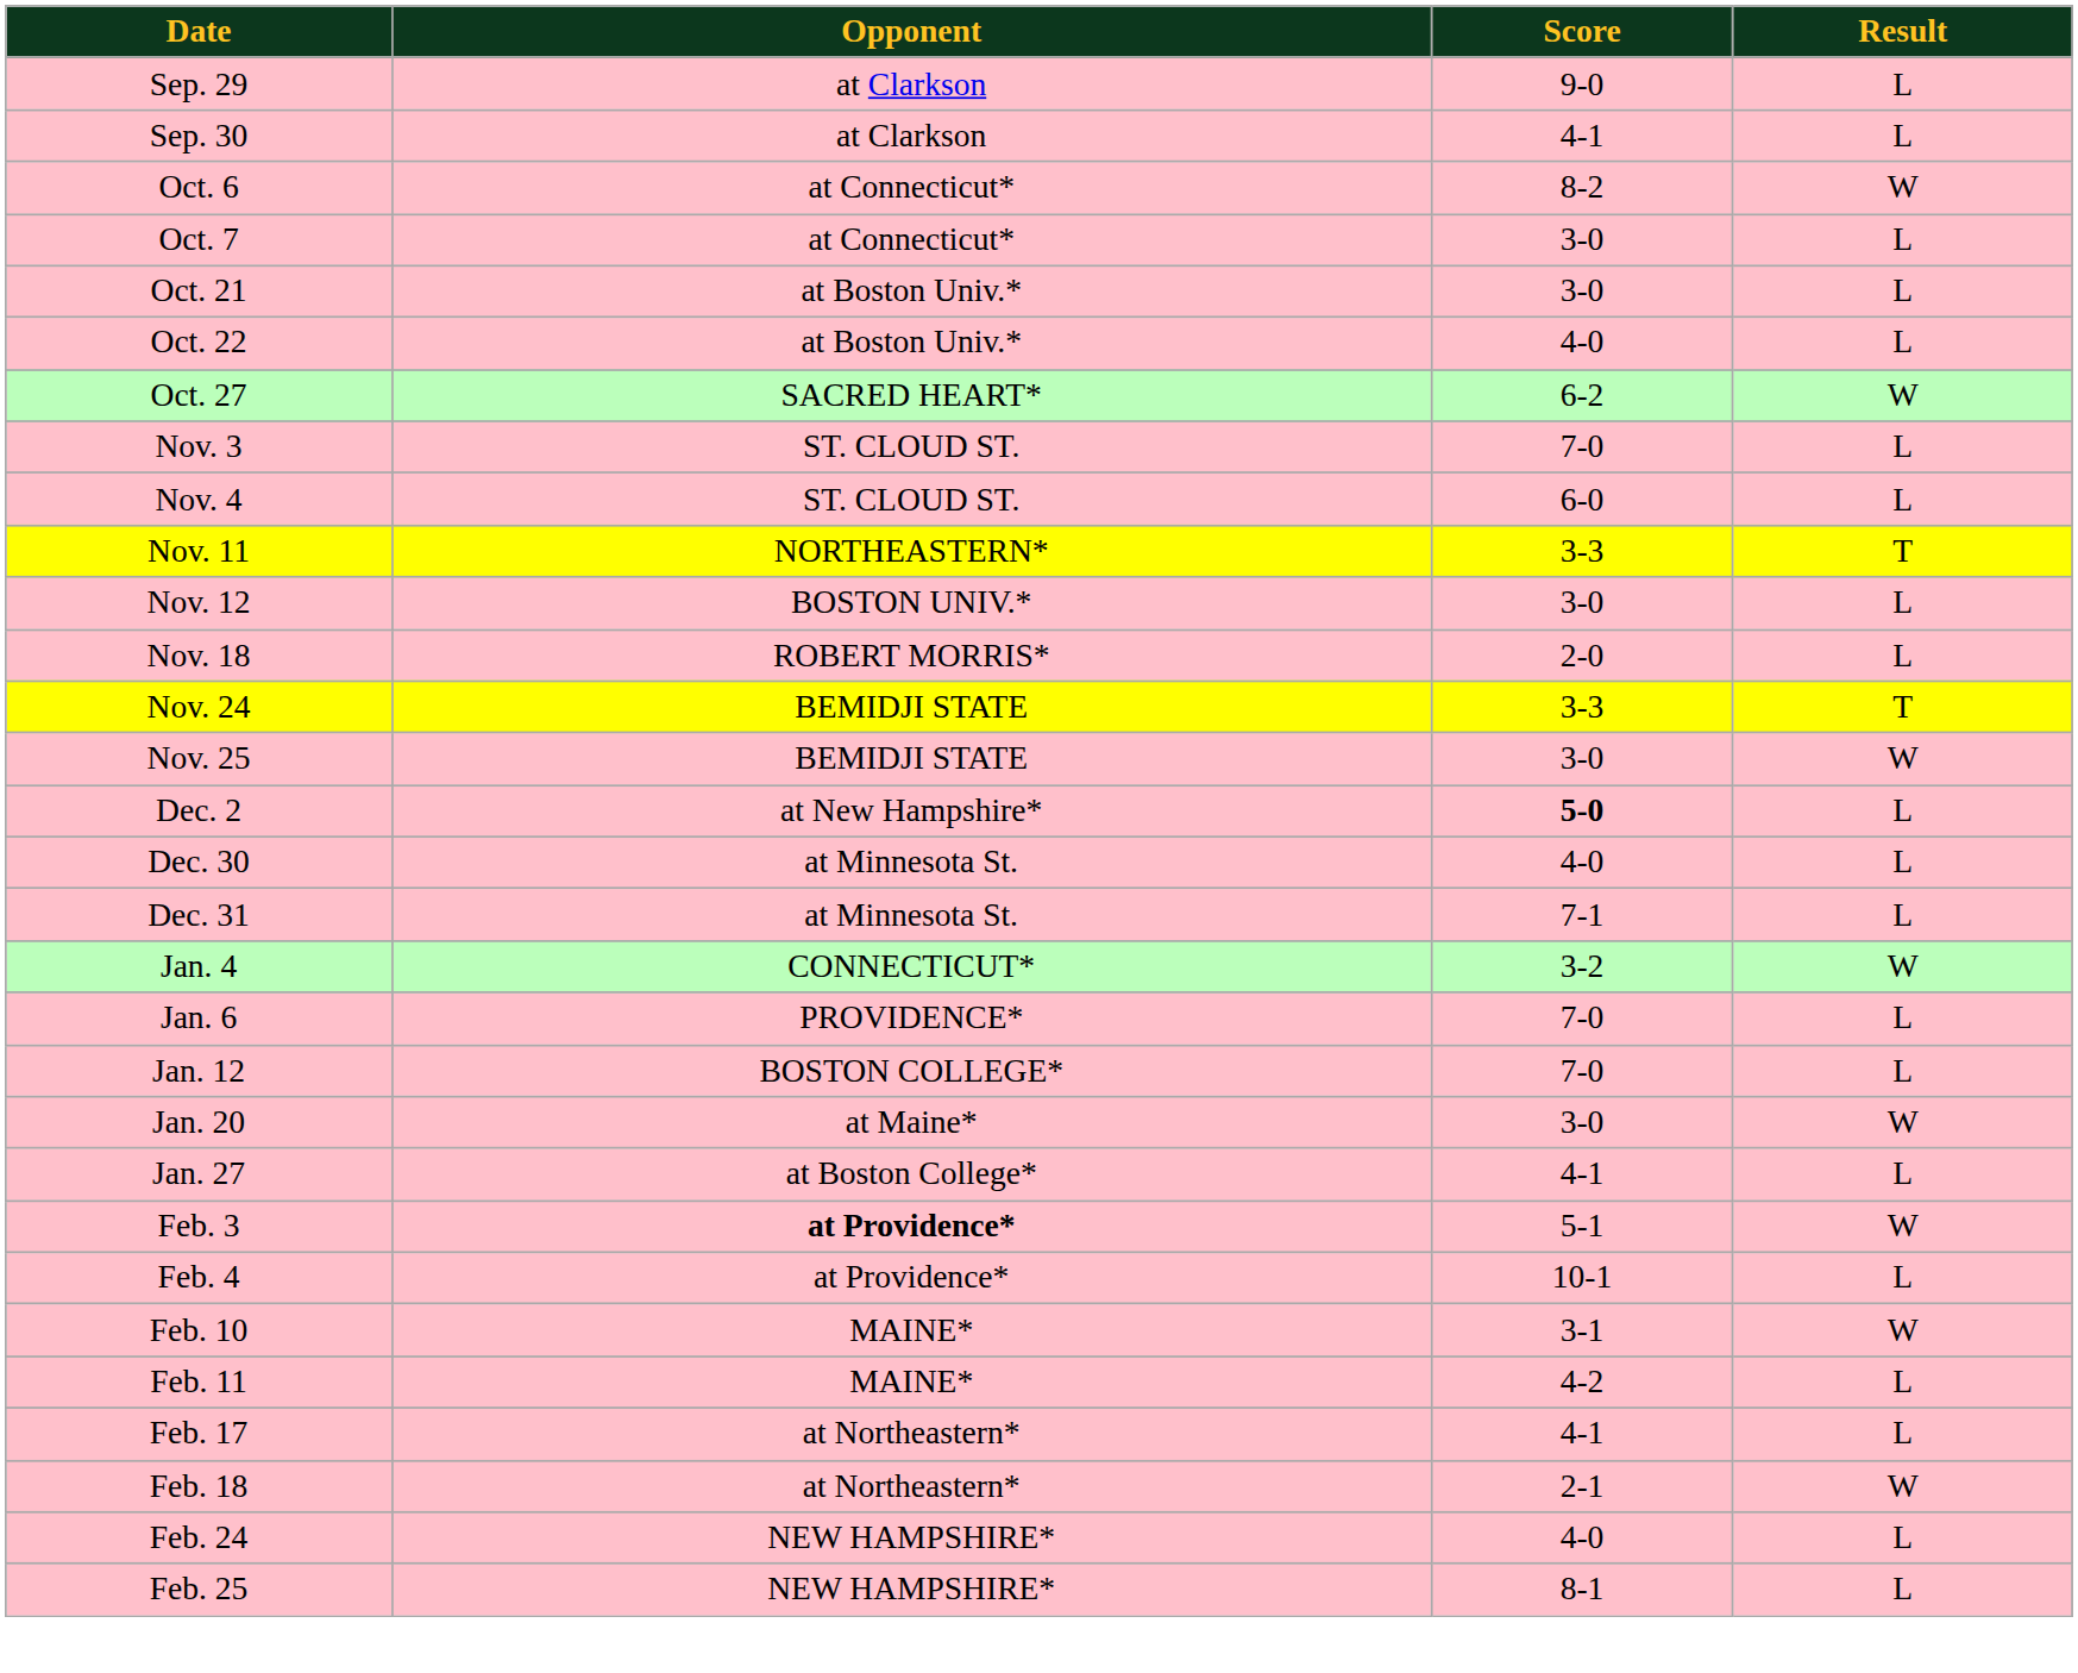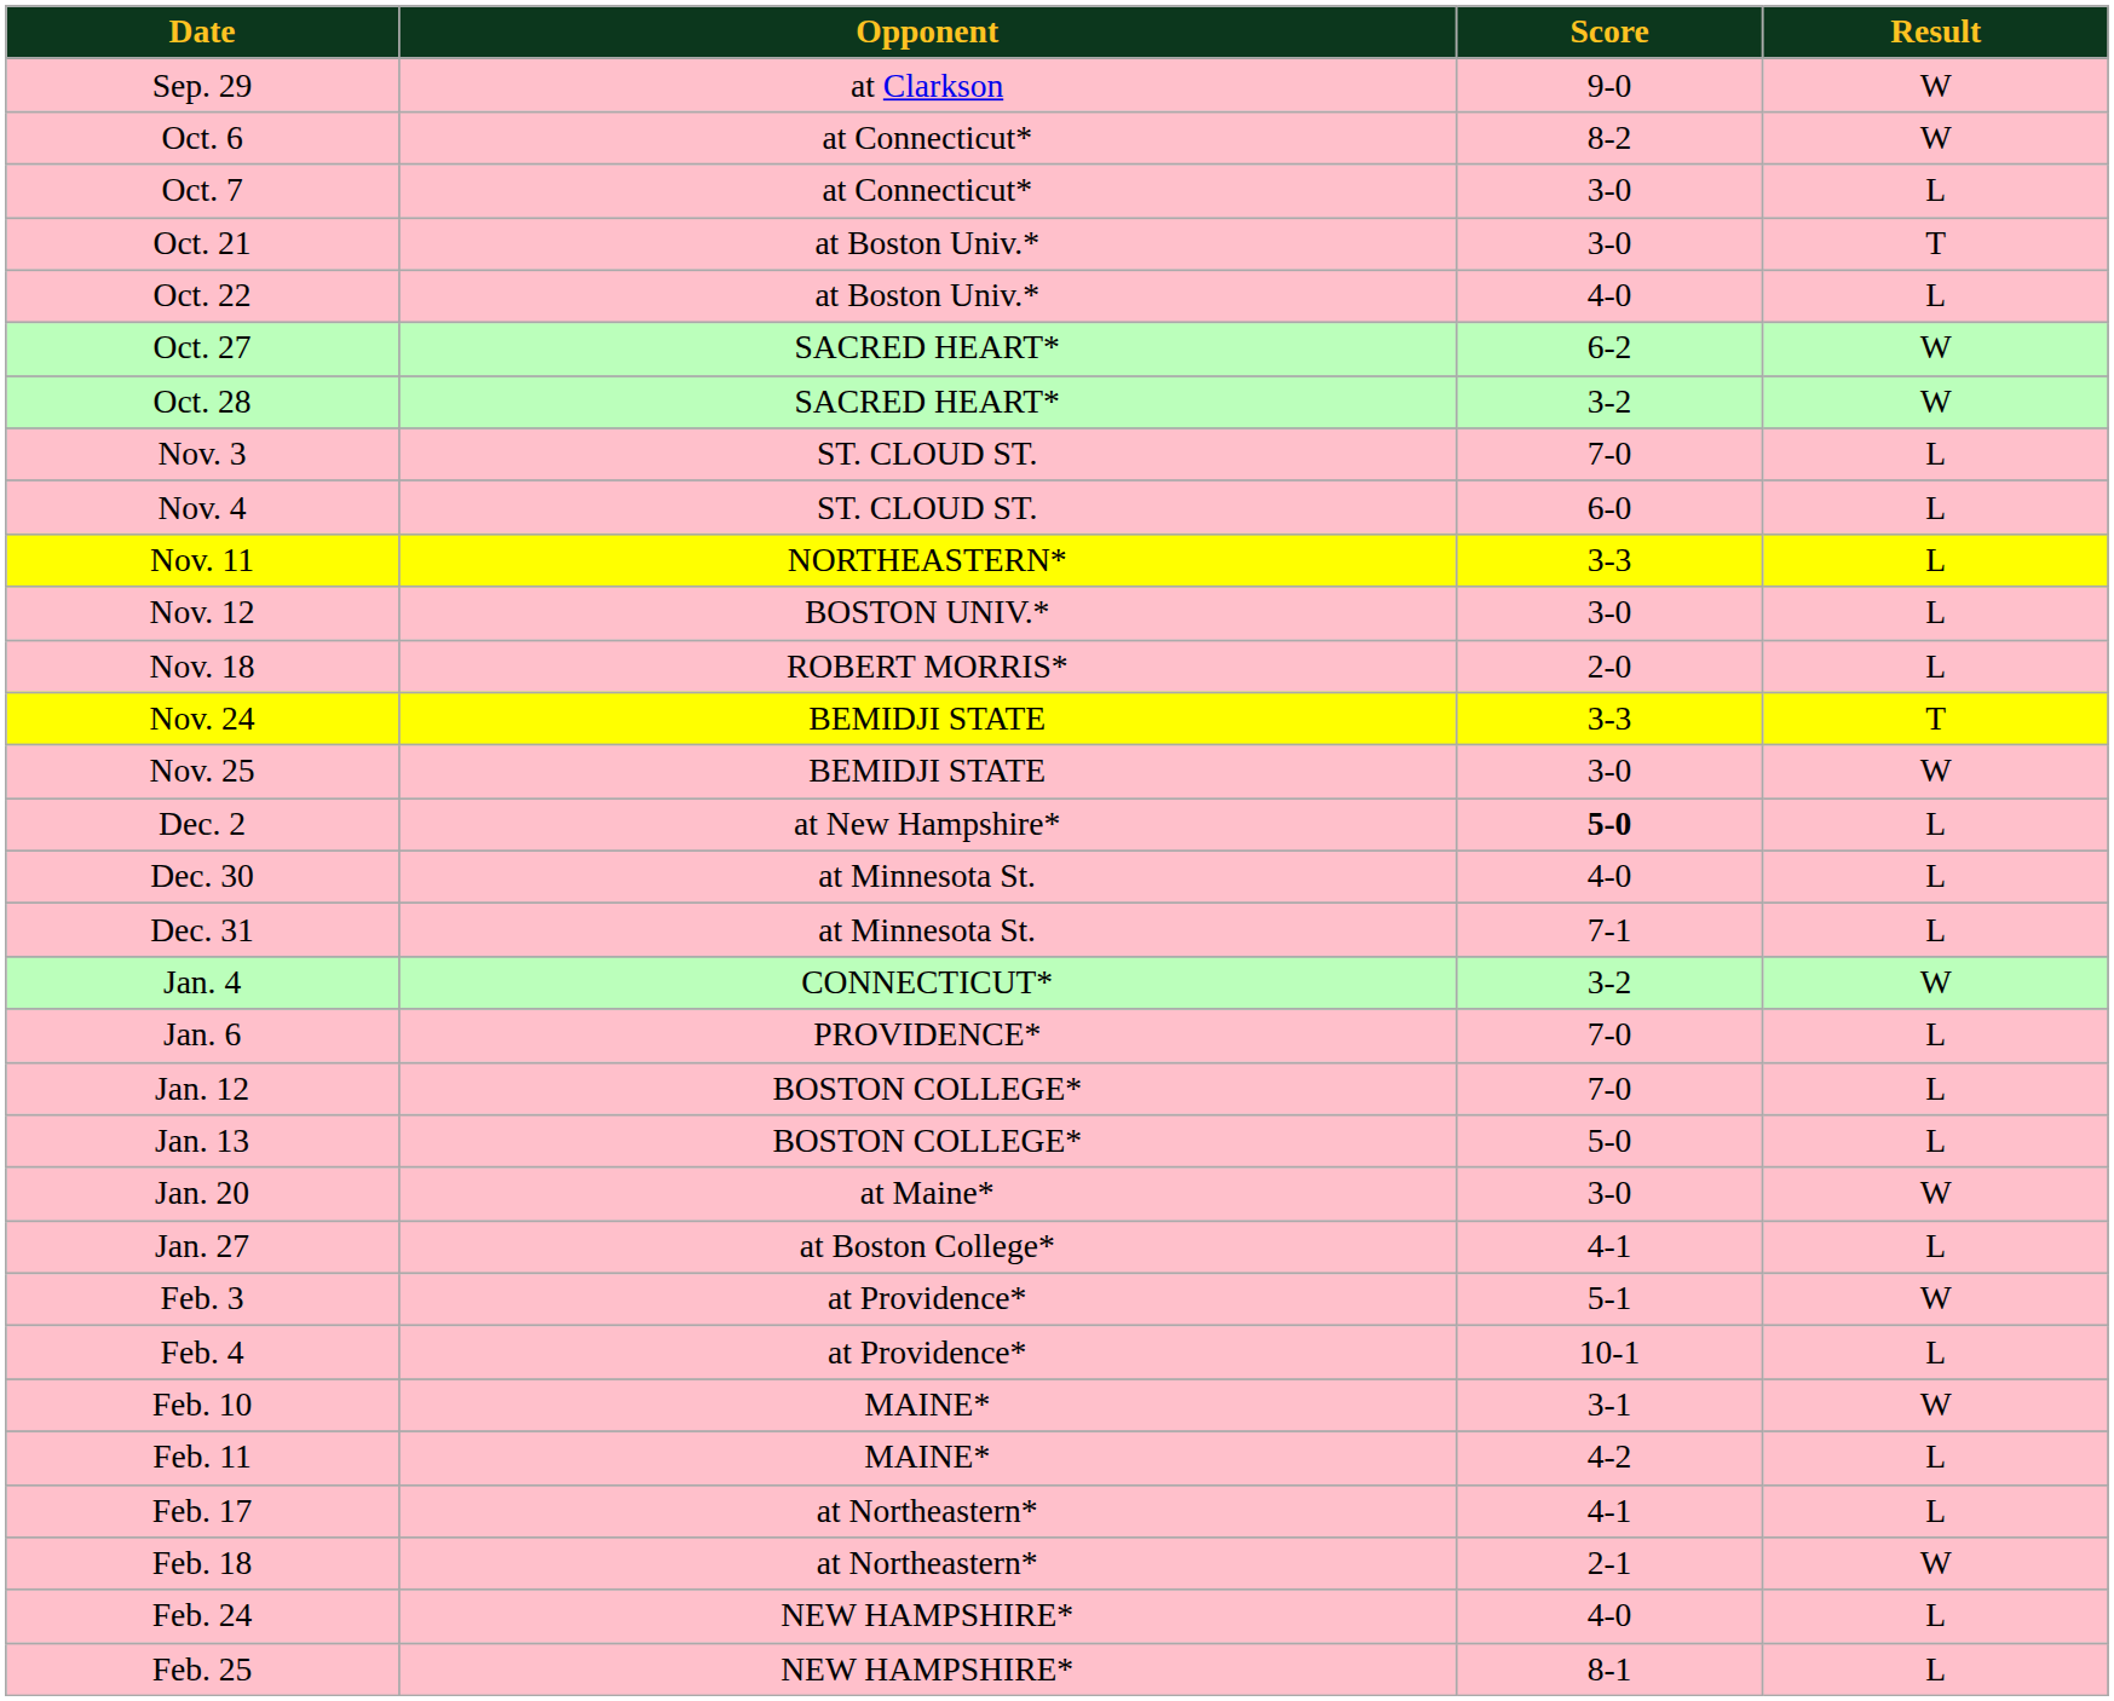Sep. 29 | Result: L -> W
- row: Sep. 30 | at Clarkson | 4-1 | L
Oct. 21 | Result: L -> T
+ row: Oct. 28 | SACRED HEART* | 3-2 | W
Nov. 11 | Result: T -> L
+ row: Jan. 13 | BOSTON COLLEGE* | 5-0 | L
Feb. 3 | Opponent: bold -> normal
